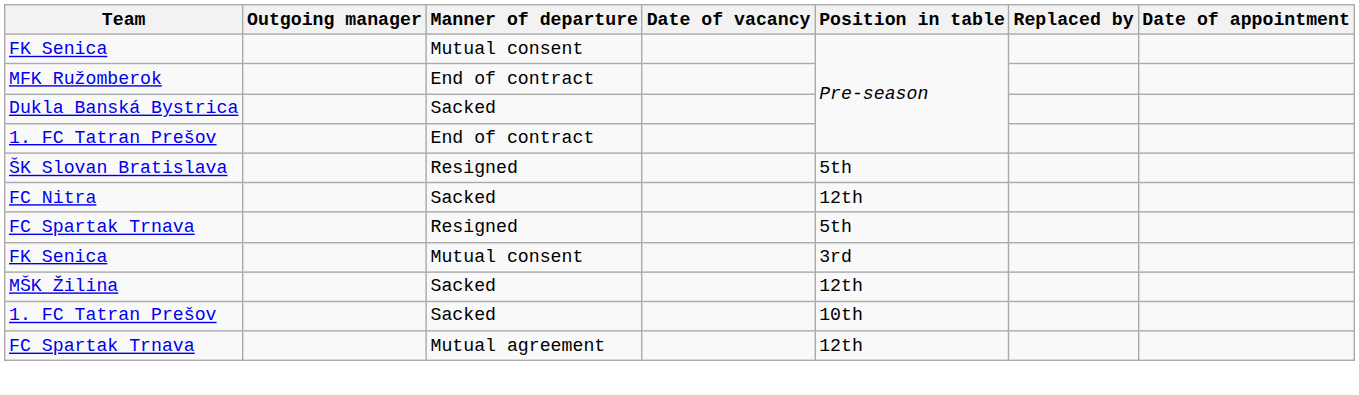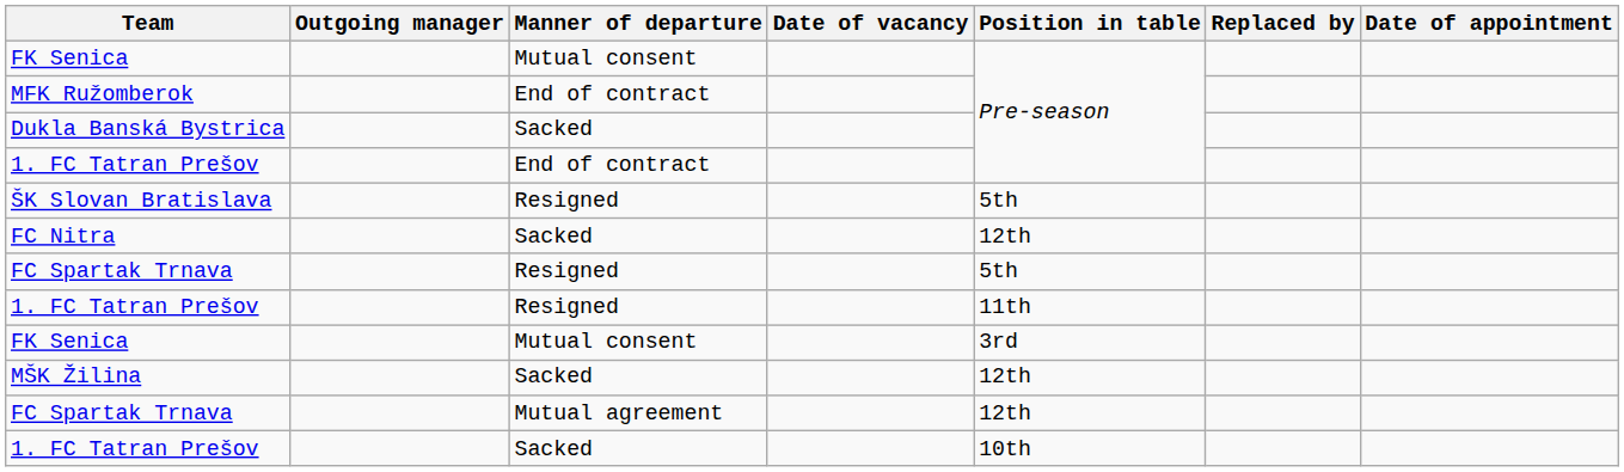+ row: 1. FC Tatran Prešov | Resigned | 11th
rows swapped: 1. FC Tatran Prešov / Sacked <-> FC Spartak Trnava / Mutual agreement
